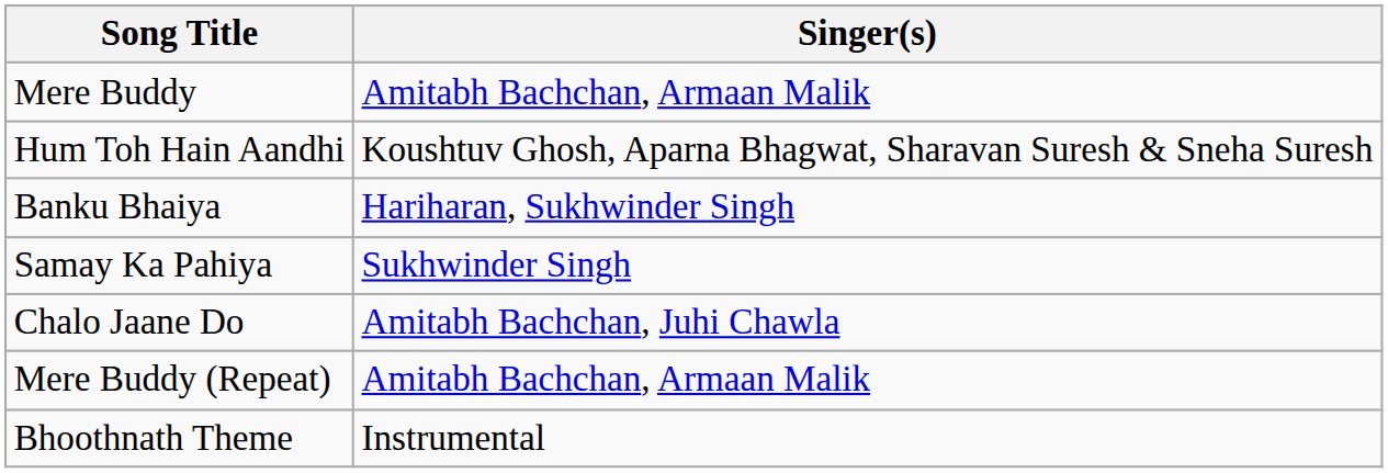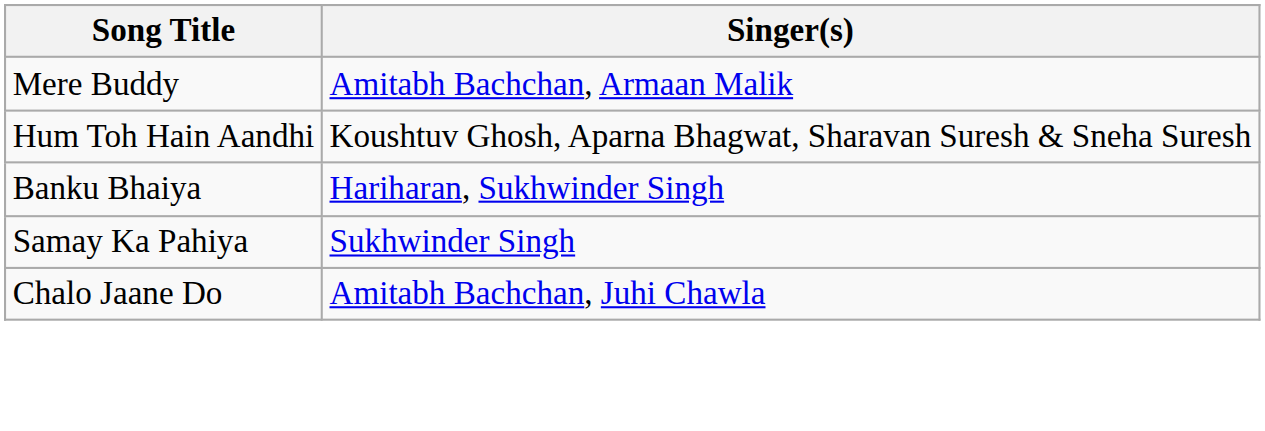- row: Mere Buddy (Repeat) | Amitabh Bachchan, Armaan Malik
- row: Bhoothnath Theme | Instrumental
